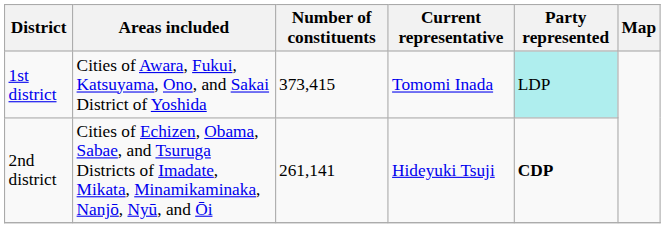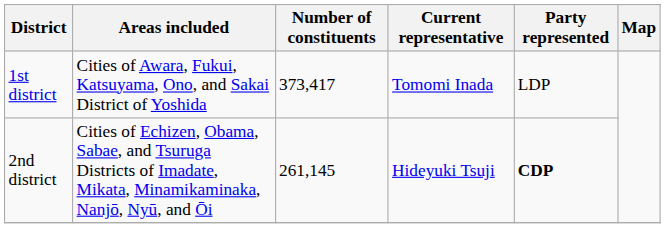1st district | Number of constituents: 373,415 -> 373,417
1st district | Party represented: paleturquoise background -> no background
2nd district | Number of constituents: 261,141 -> 261,145
